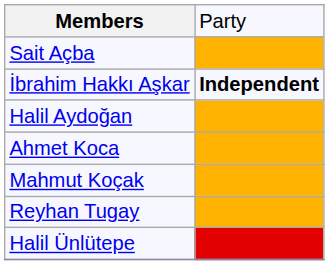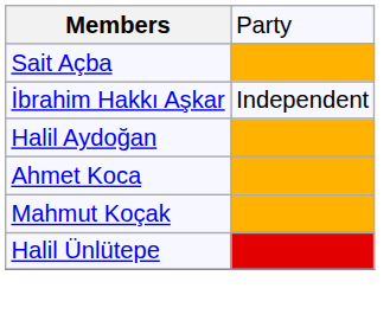İbrahim Hakkı Aşkar | column 2: bold -> normal
- row: Reyhan Tugay
